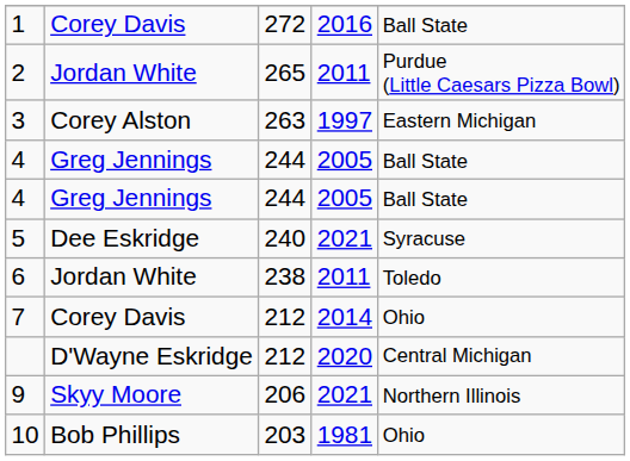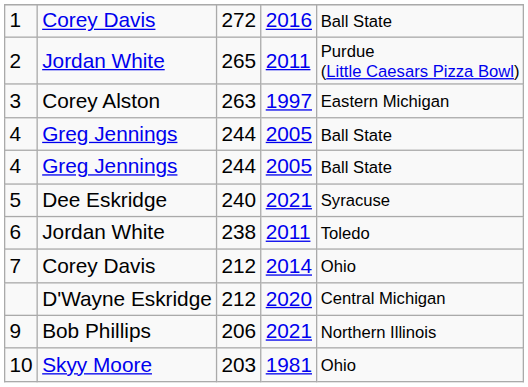9 | column 2: Skyy Moore -> Bob Phillips
10 | column 2: Bob Phillips -> Skyy Moore
